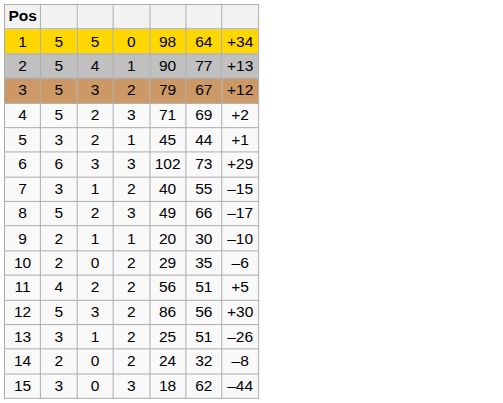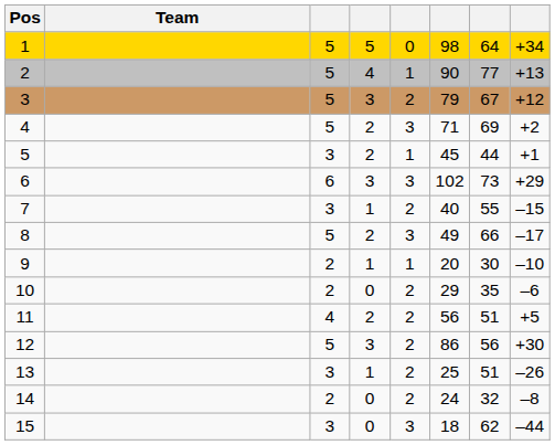+ column: Team
